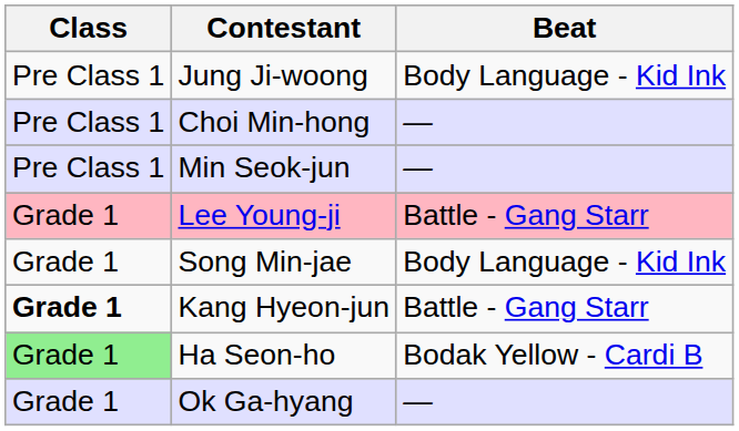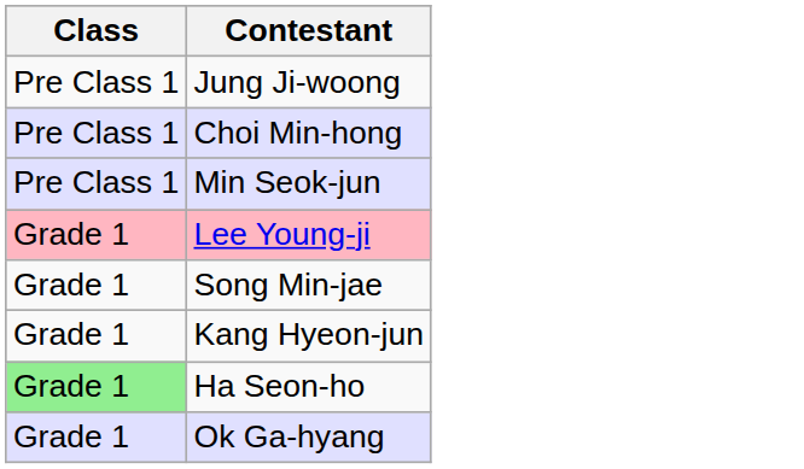- column: Beat | Body Language - Kid Ink | — | — | Battle - Gang Starr | Body Language - Kid Ink | Battle - Gang Starr | Bodak Yellow - Cardi B | —
Kang Hyeon-jun | Class: bold -> normal
